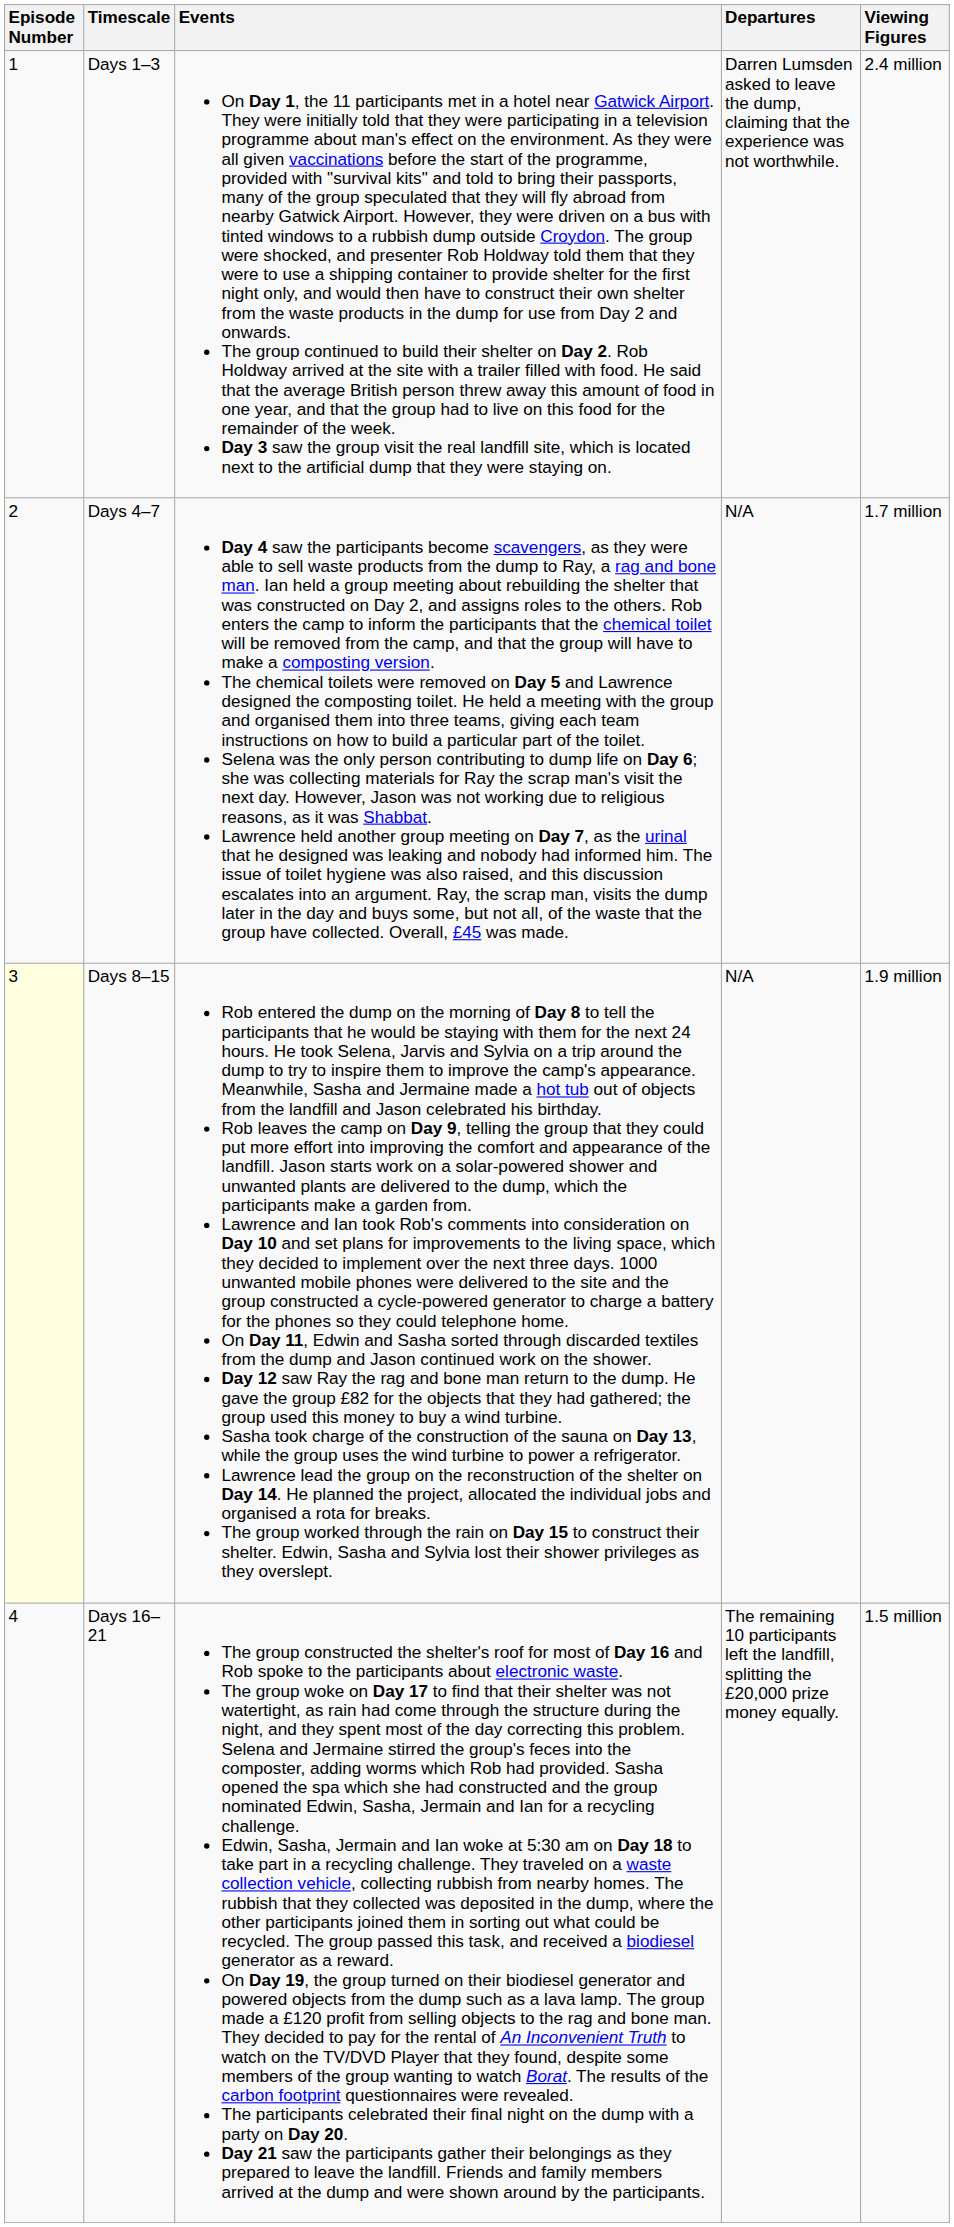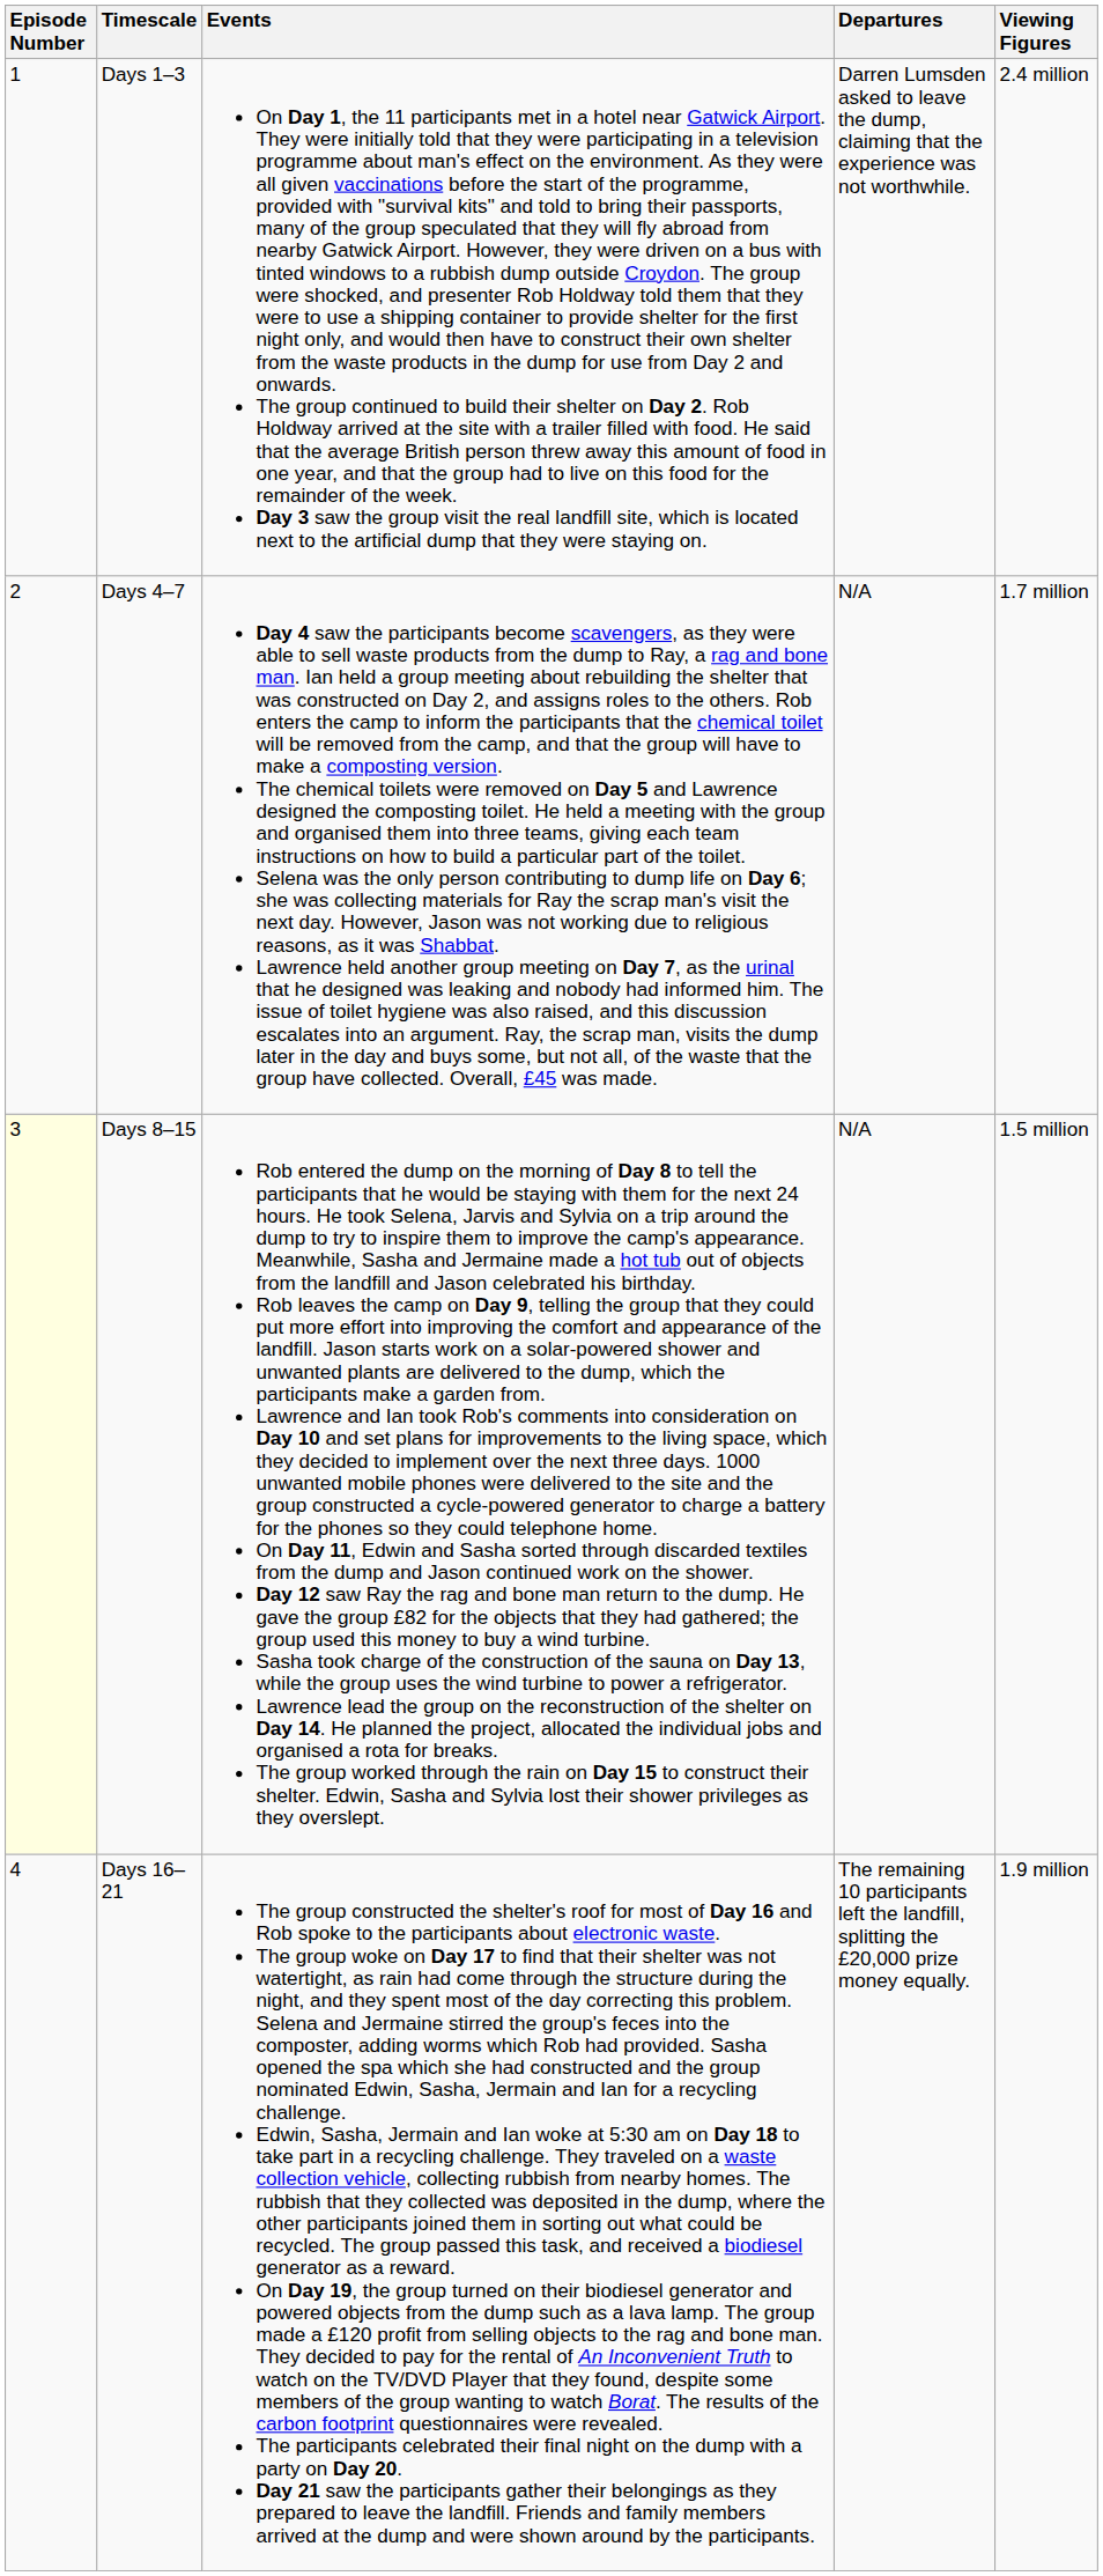Days 8–15 | Viewing Figures: 1.9 million -> 1.5 million
Days 16–21 | Viewing Figures: 1.5 million -> 1.9 million
